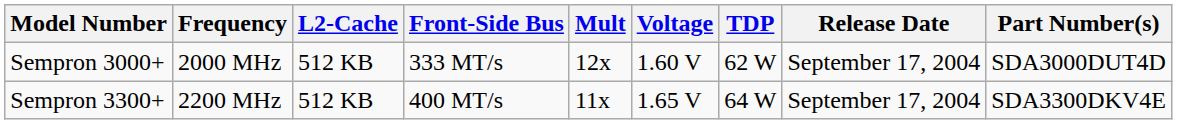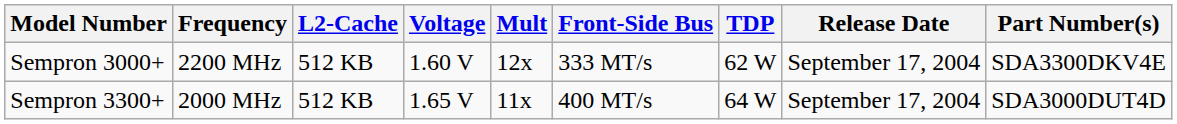columns swapped: Front-Side Bus <-> Voltage
Sempron 3000+ | Frequency: 2000 MHz -> 2200 MHz
Sempron 3000+ | Part Number(s): SDA3000DUT4D -> SDA3300DKV4E
Sempron 3300+ | Frequency: 2200 MHz -> 2000 MHz
Sempron 3300+ | Part Number(s): SDA3300DKV4E -> SDA3000DUT4D
